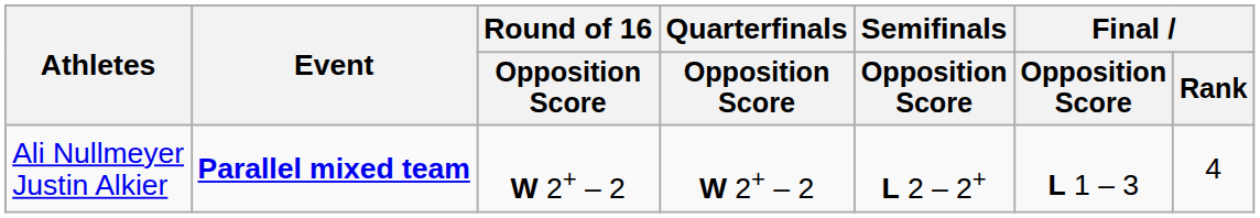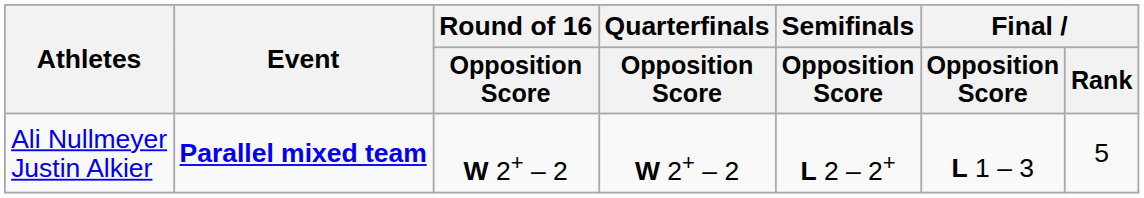Ali Nullmeyer Justin Alkier | Final / Rank: 4 -> 5
